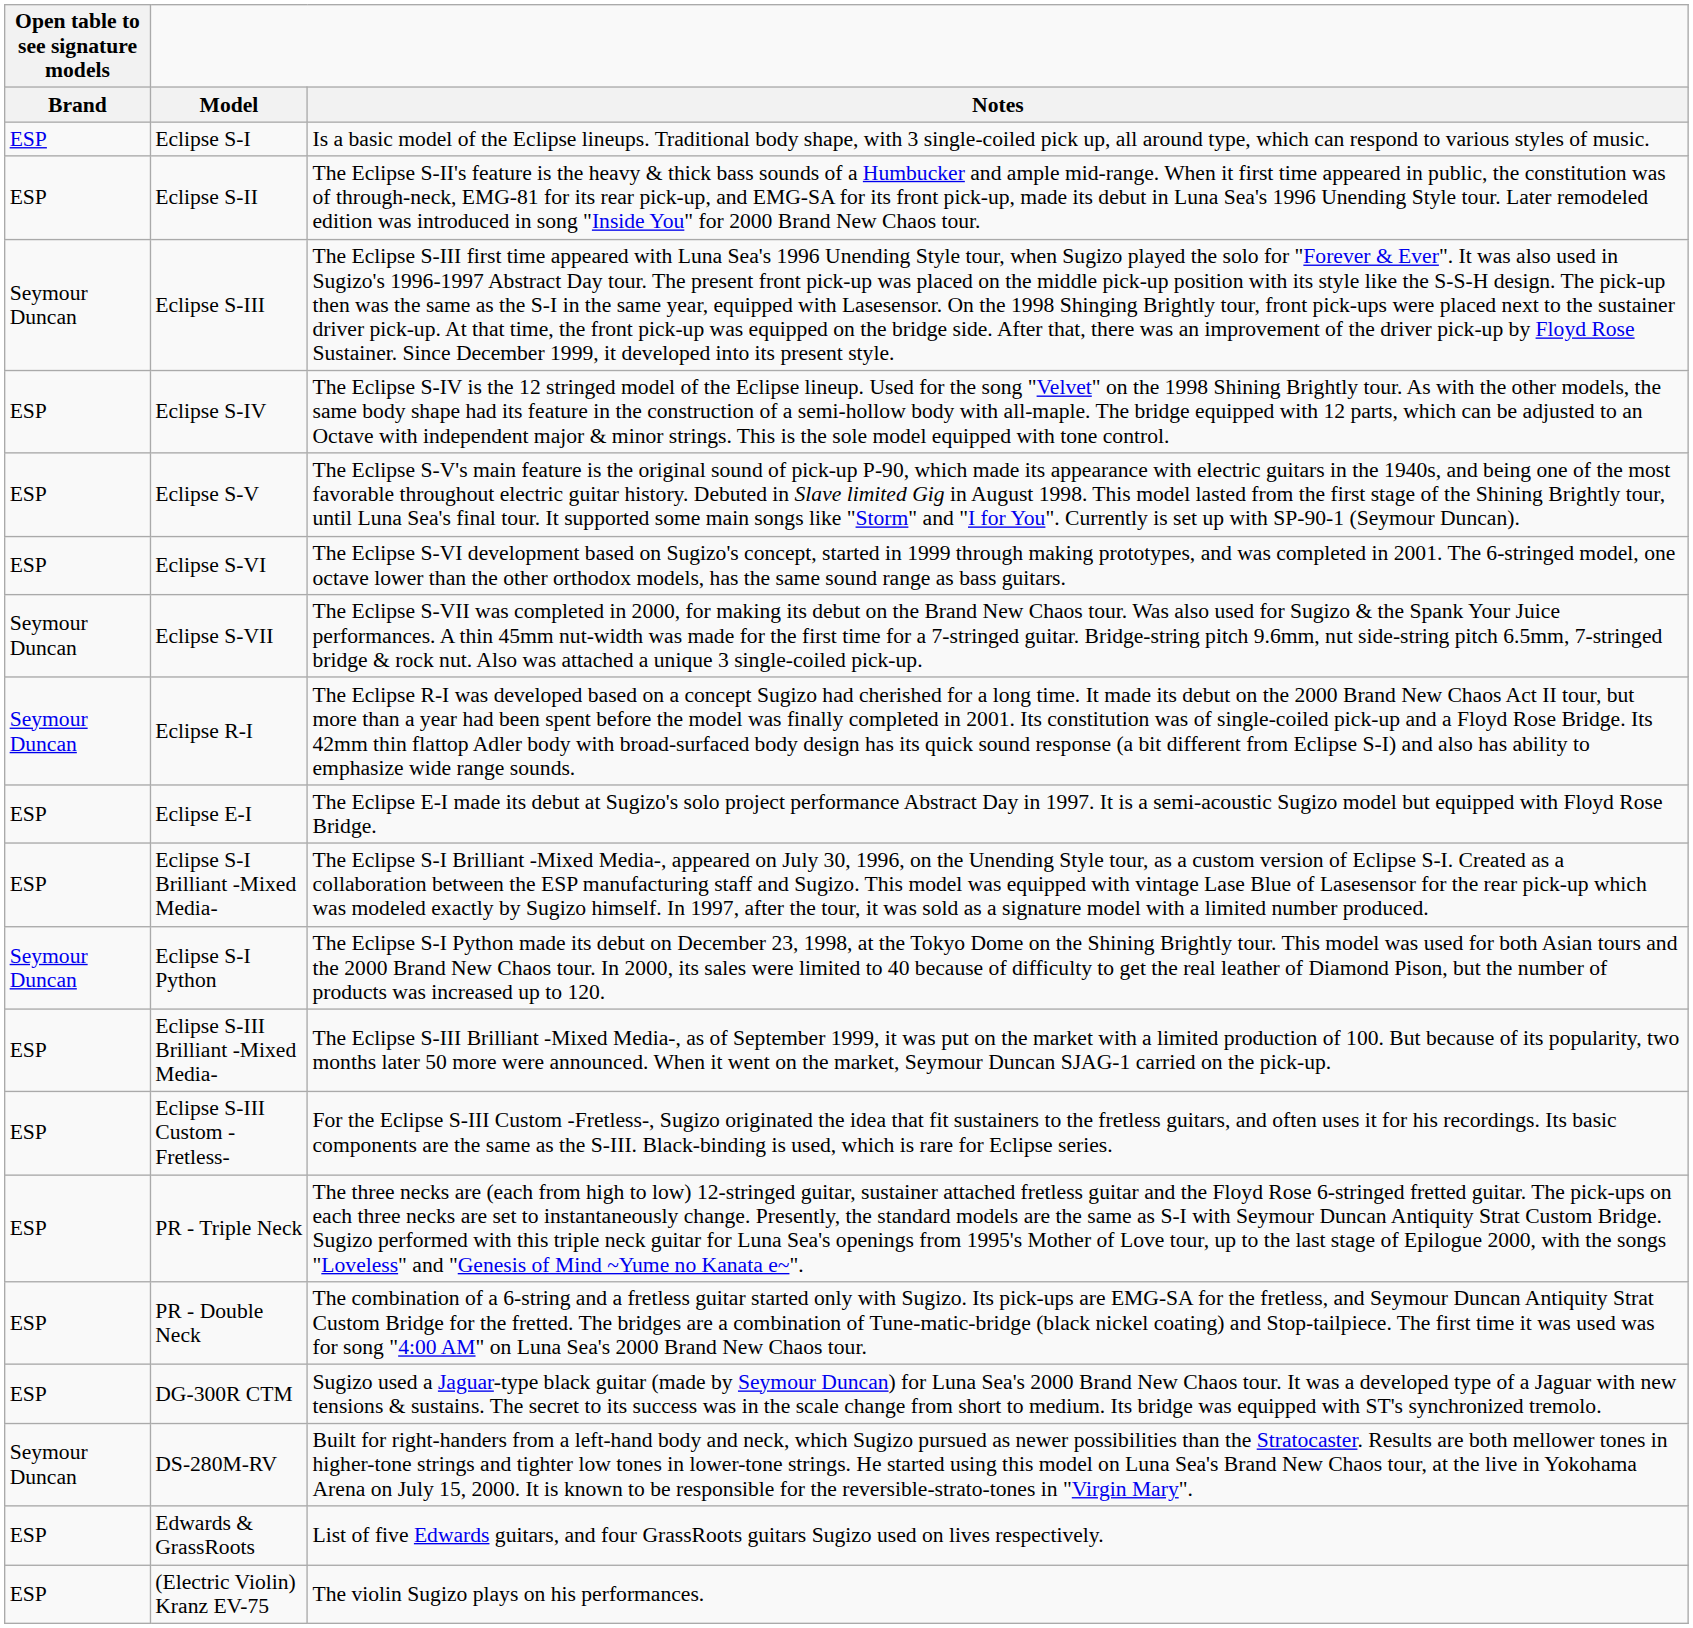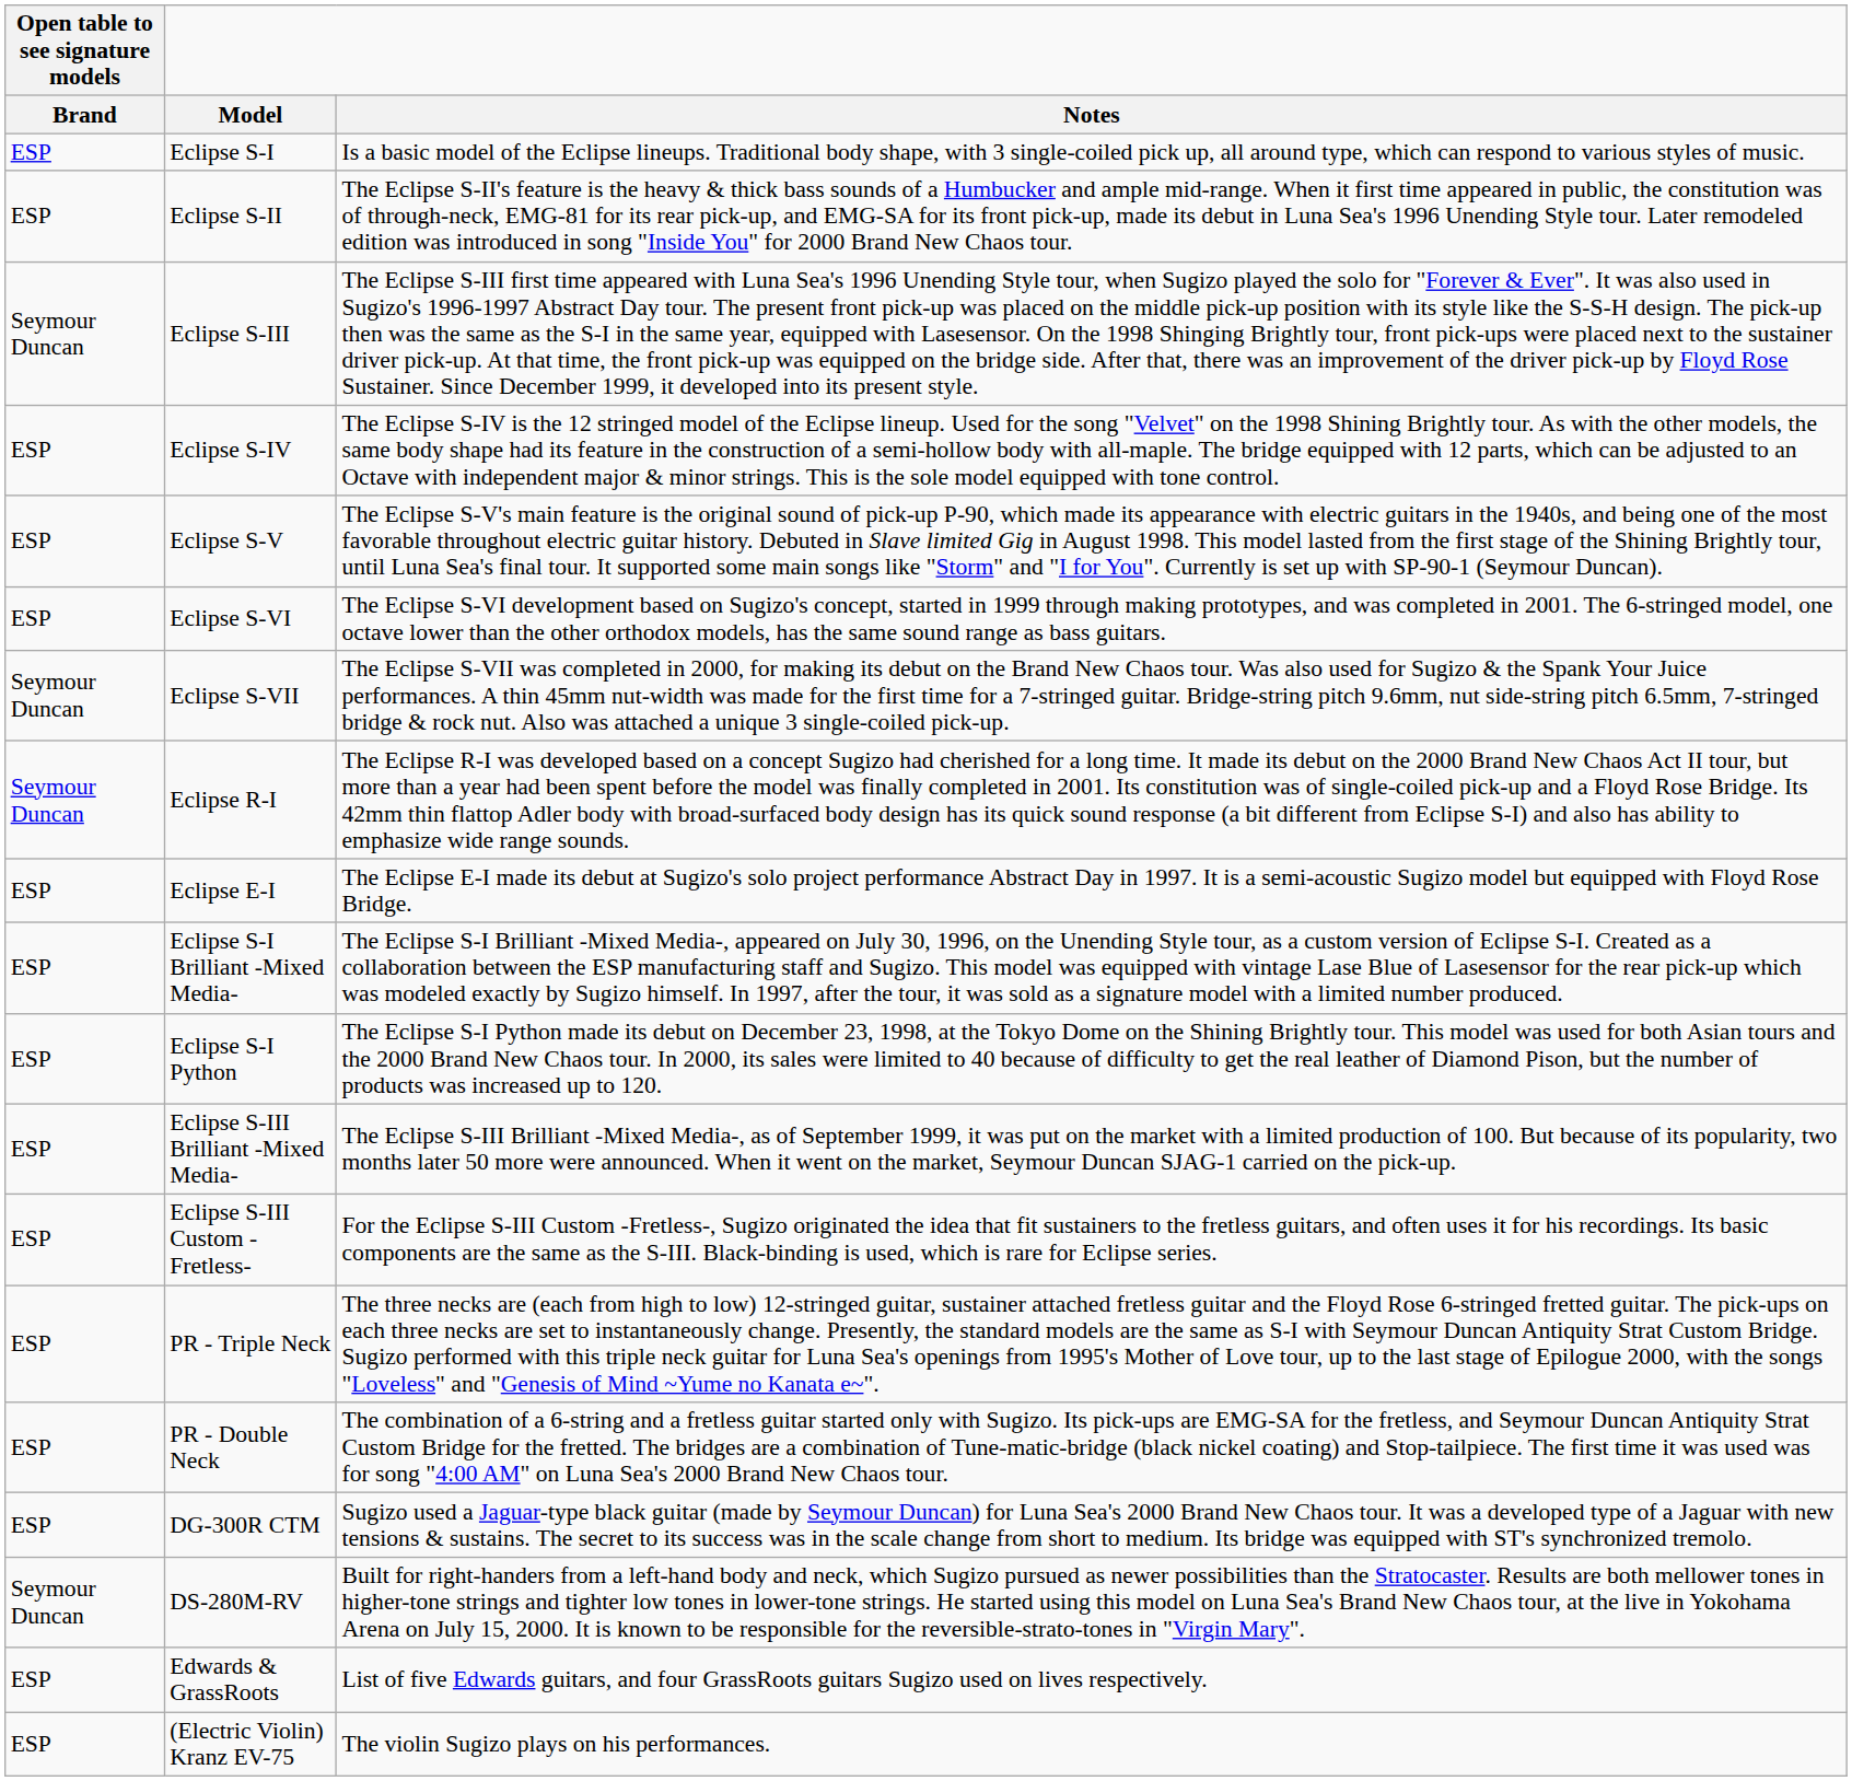Eclipse S-I Python | Open table to see signature models / Brand: Seymour Duncan -> ESP
